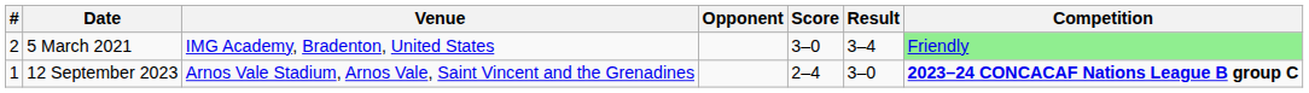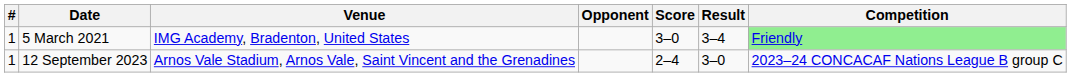5 March 2021 | #: 2 -> 1
12 September 2023 | Competition: bold -> normal
